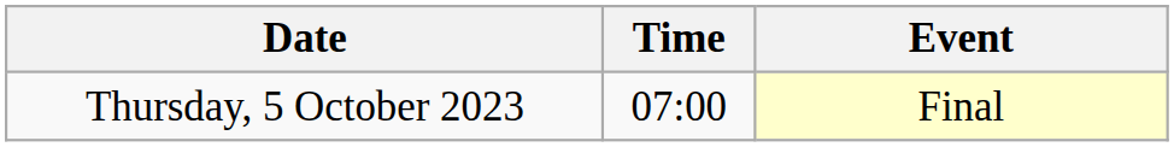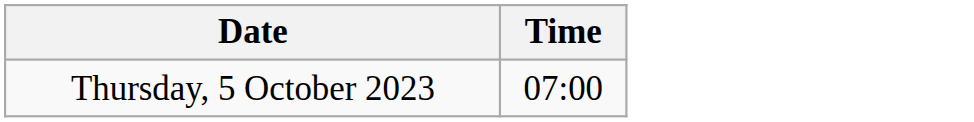- column: Event | Final
